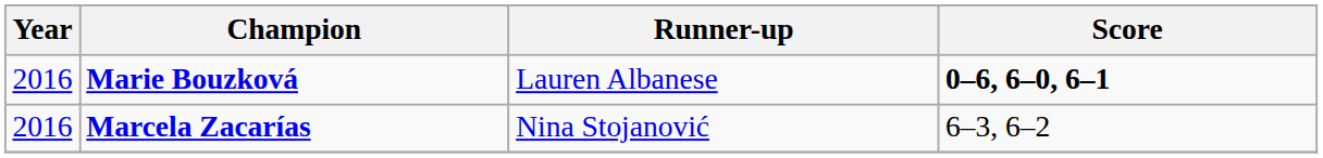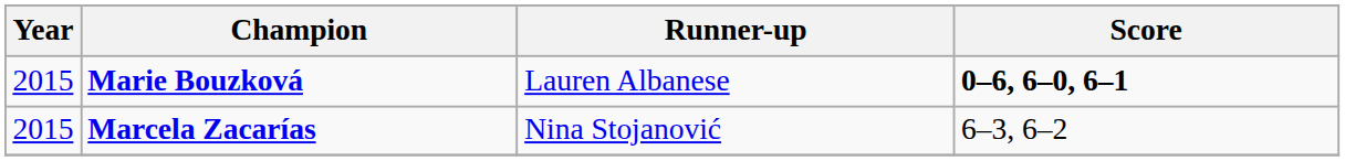Marie Bouzková | Year: 2016 -> 2015
Marcela Zacarías | Year: 2016 -> 2015
